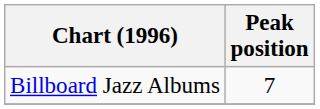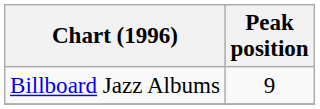Billboard Jazz Albums | Peak position: 7 -> 9
